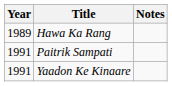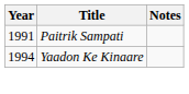- row: 1989 | Hawa Ka Rang
Yaadon Ke Kinaare | Year: 1991 -> 1994
